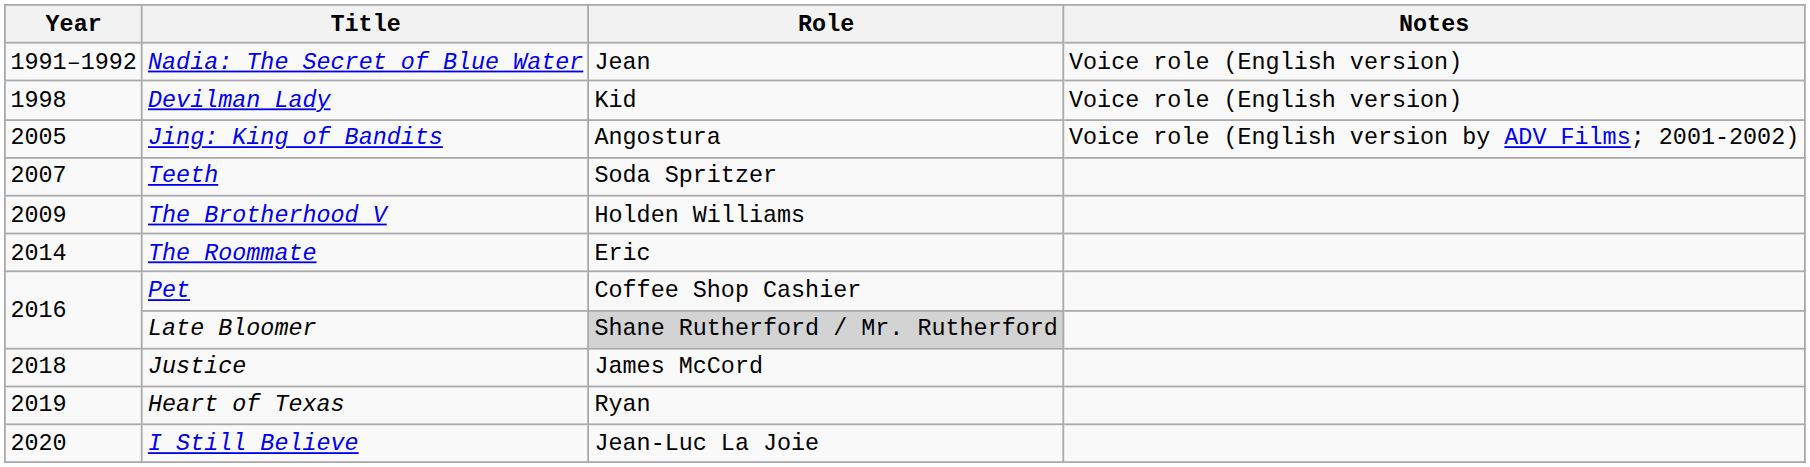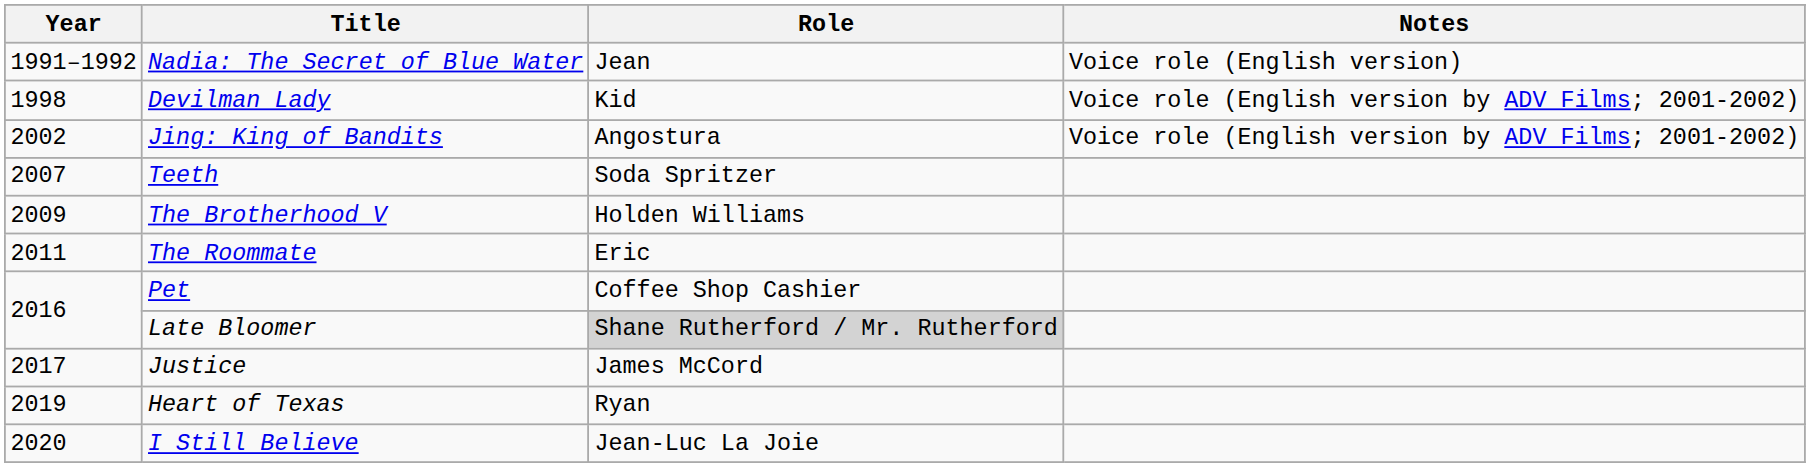Devilman Lady | Notes: Voice role (English version) -> Voice role (English version by ADV Films; 2001-2002)
Jing: King of Bandits | Year: 2005 -> 2002
The Roommate | Year: 2014 -> 2011
Justice | Year: 2018 -> 2017
